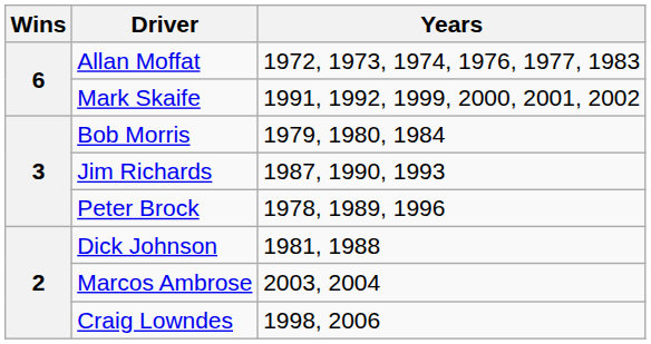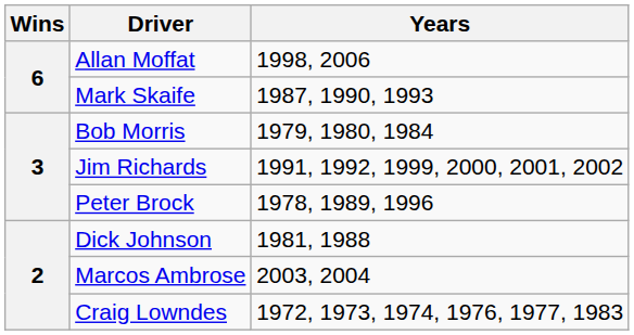Allan Moffat | Years: 1972, 1973, 1974, 1976, 1977, 1983 -> 1998, 2006
Mark Skaife | Years: 1991, 1992, 1999, 2000, 2001, 2002 -> 1987, 1990, 1993
Jim Richards | Years: 1987, 1990, 1993 -> 1991, 1992, 1999, 2000, 2001, 2002
Craig Lowndes | Years: 1998, 2006 -> 1972, 1973, 1974, 1976, 1977, 1983
